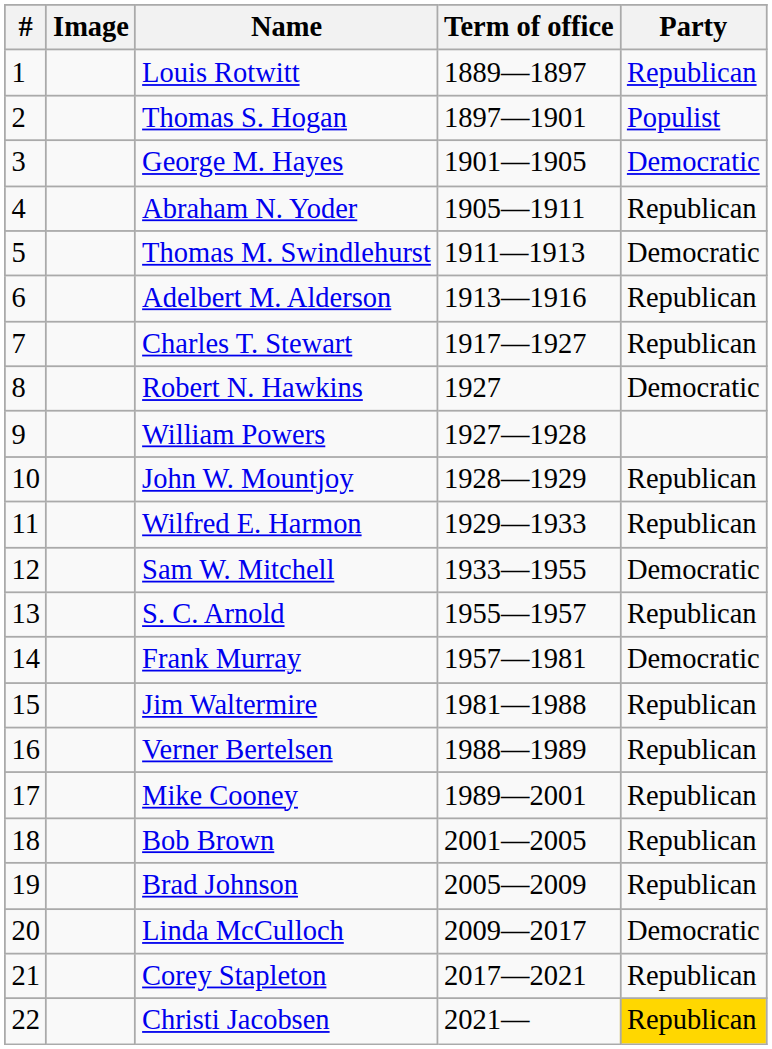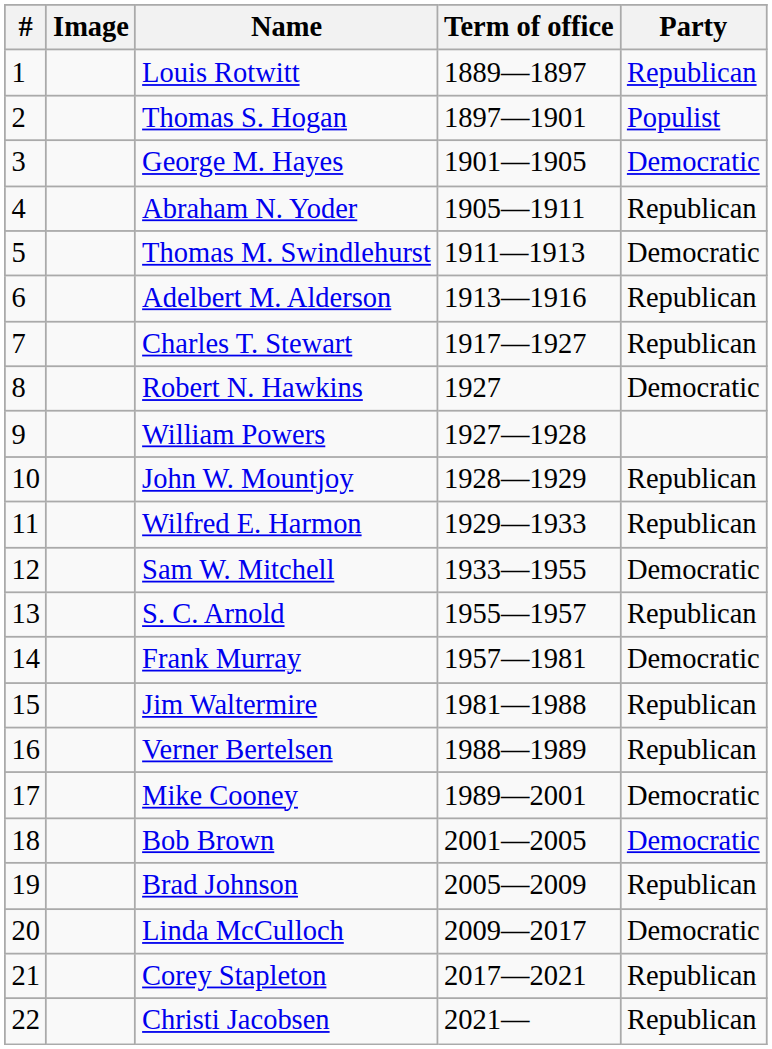Mike Cooney | Party: Republican -> Democratic
Bob Brown | Party: Republican -> Democratic
Christi Jacobsen | Party: gold background -> no background
